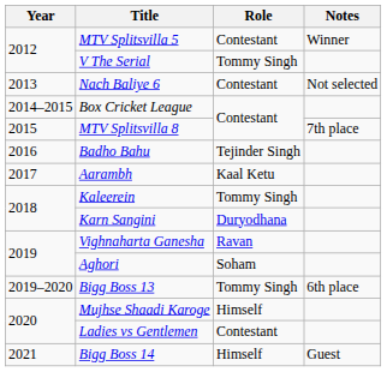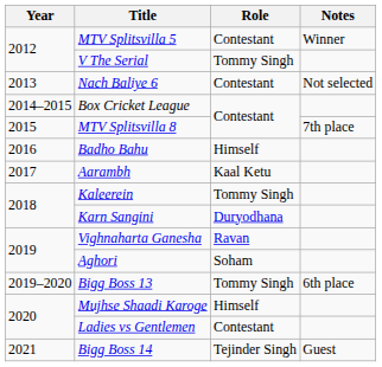Badho Bahu | Role: Tejinder Singh -> Himself
Bigg Boss 14 | Role: Himself -> Tejinder Singh
